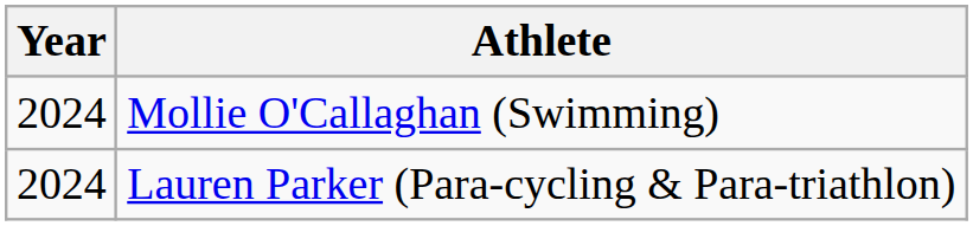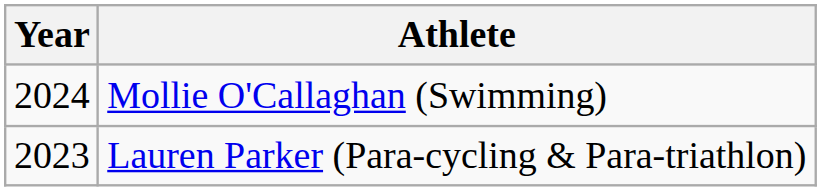Lauren Parker (Para-cycling & Para-triathlon) | Year: 2024 -> 2023
